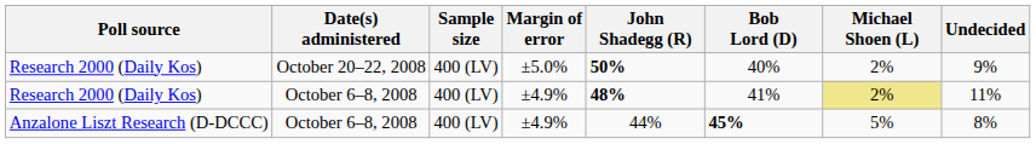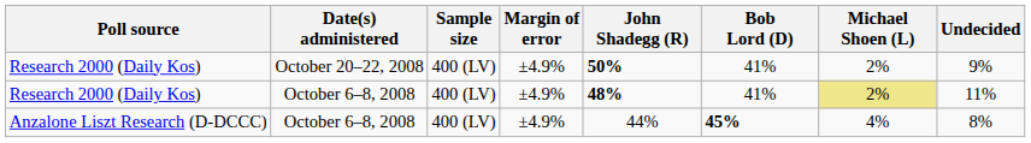Research 2000 (Daily Kos) / October 20–22, 2008 | Margin of error: ±5.0% -> ±4.9%
Research 2000 (Daily Kos) / October 20–22, 2008 | Bob Lord (D): 40% -> 41%
Anzalone Liszt Research (D-DCCC) | Michael Shoen (L): 5% -> 4%
